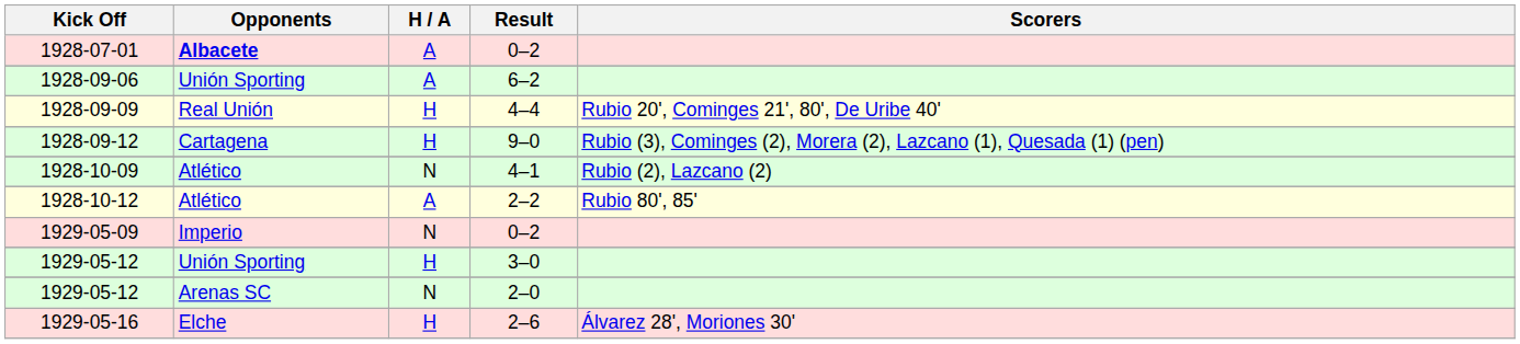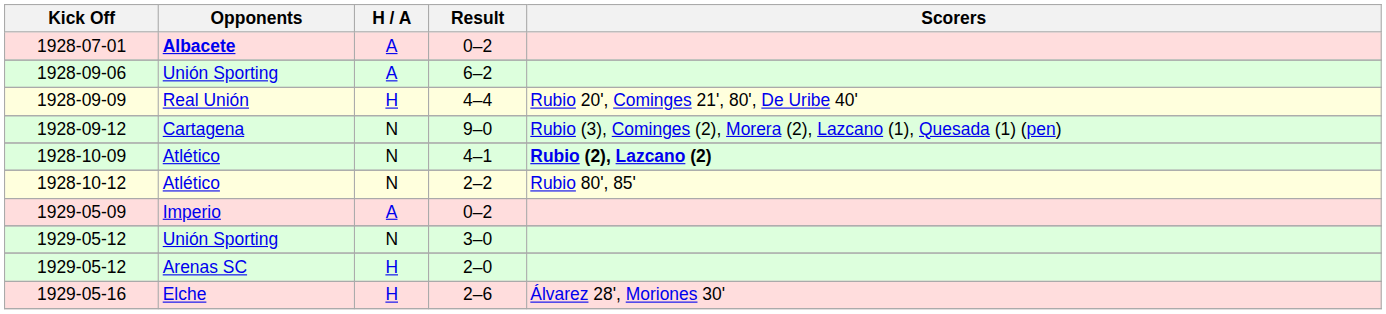1928-09-12 | H / A: H -> N
1928-10-09 | Scorers: normal -> bold
1928-10-12 | H / A: A -> N
1929-05-09 | H / A: N -> A
1929-05-12 / 3–0 | H / A: H -> N
1929-05-12 / 2–0 | H / A: N -> H
